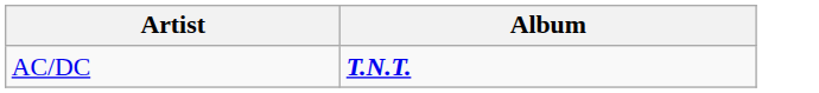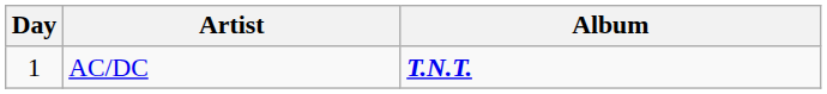+ column: Day | 1
